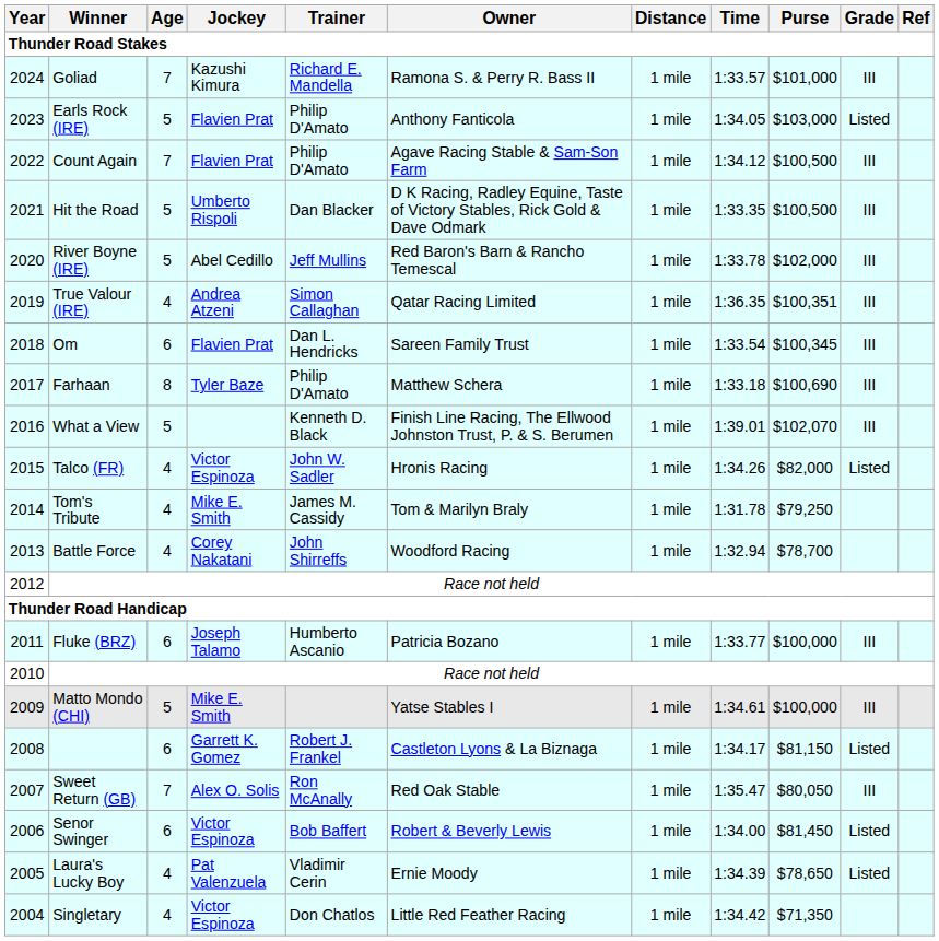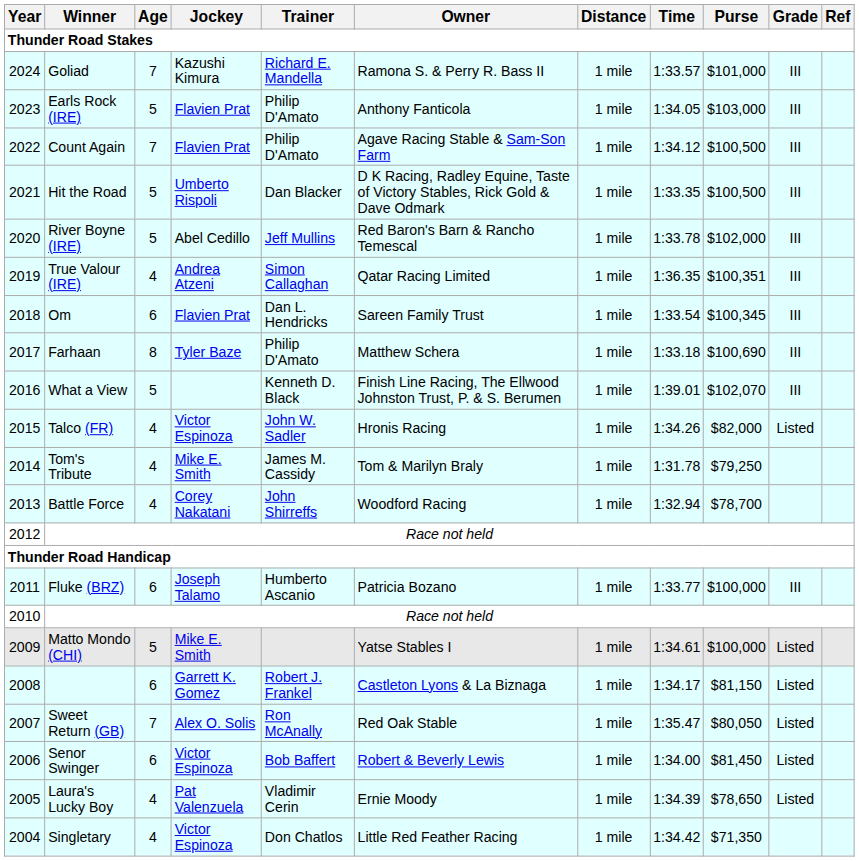Earls Rock (IRE) | Grade: Listed -> III
Matto Mondo (CHI) | Grade: III -> Listed
Sweet Return (GB) | Grade: III -> Listed
